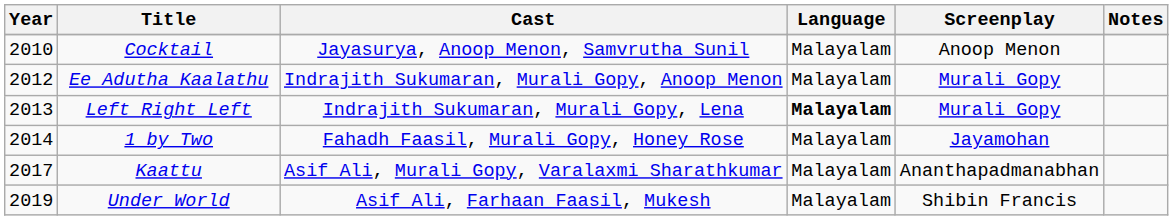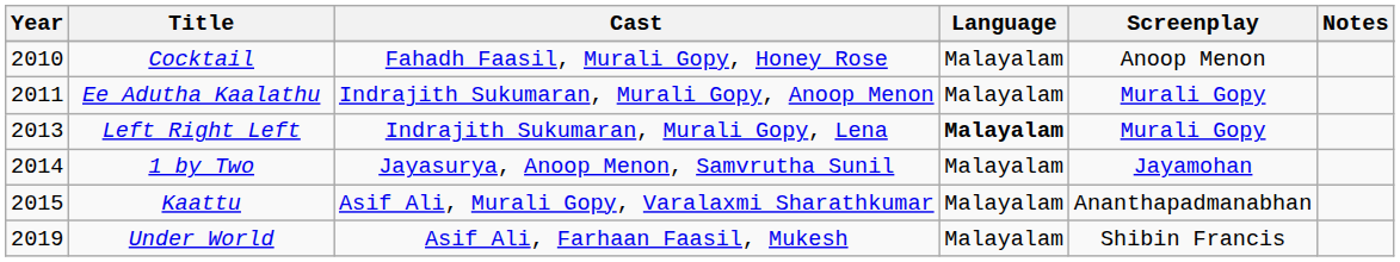Cocktail | Cast: Jayasurya, Anoop Menon, Samvrutha Sunil -> Fahadh Faasil, Murali Gopy, Honey Rose
Ee Adutha Kaalathu | Year: 2012 -> 2011
1 by Two | Cast: Fahadh Faasil, Murali Gopy, Honey Rose -> Jayasurya, Anoop Menon, Samvrutha Sunil
Kaattu | Year: 2017 -> 2015
